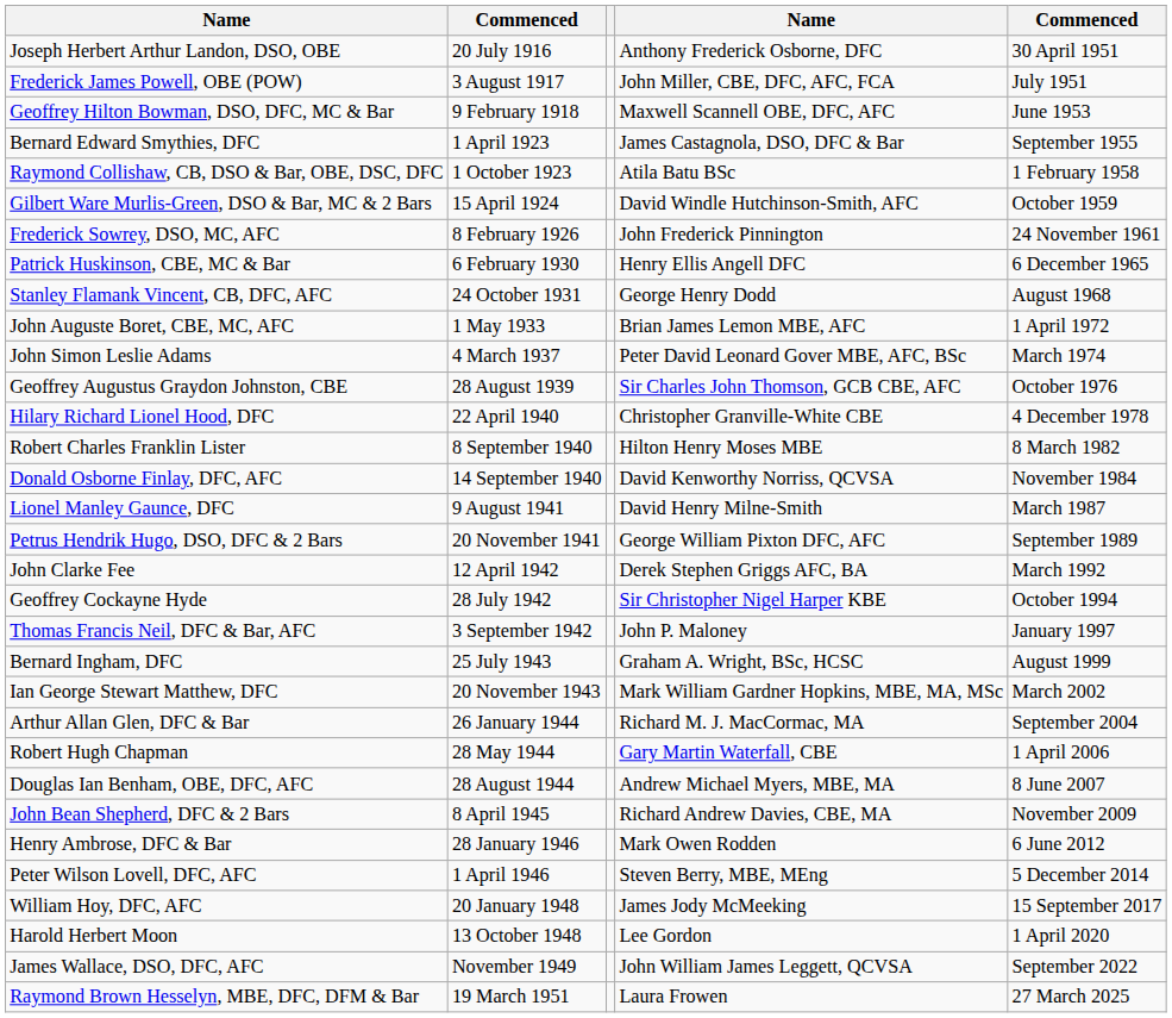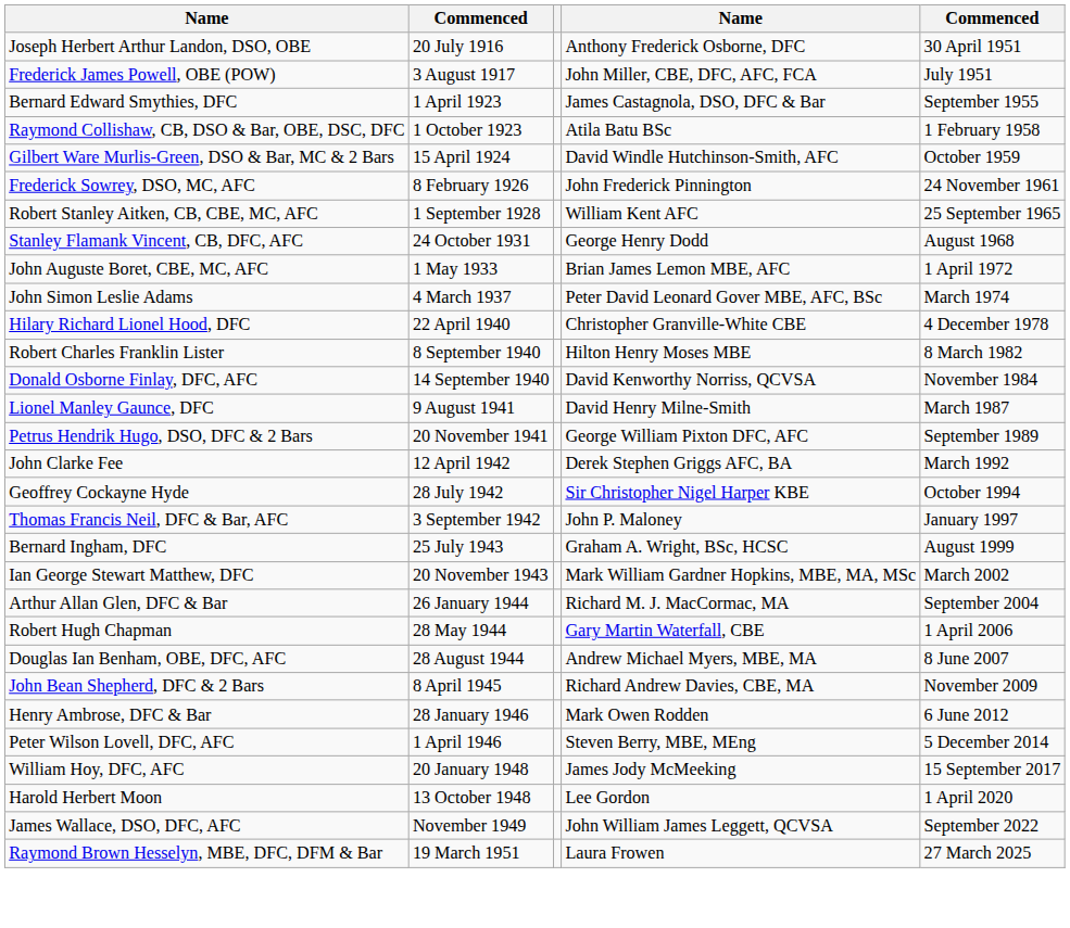- row: Geoffrey Hilton Bowman, DSO, DFC, MC & Bar | 9 February 1918 | Maxwell Scannell OBE, DFC, AFC | June 1953
+ row: Robert Stanley Aitken, CB, CBE, MC, AFC | 1 September 1928 | William Kent AFC | 25 September 1965
- row: Patrick Huskinson, CBE, MC & Bar | 6 February 1930 | Henry Ellis Angell DFC | 6 December 1965
- row: Geoffrey Augustus Graydon Johnston, CBE | 28 August 1939 | Sir Charles John Thomson, GCB CBE, AFC | October 1976
